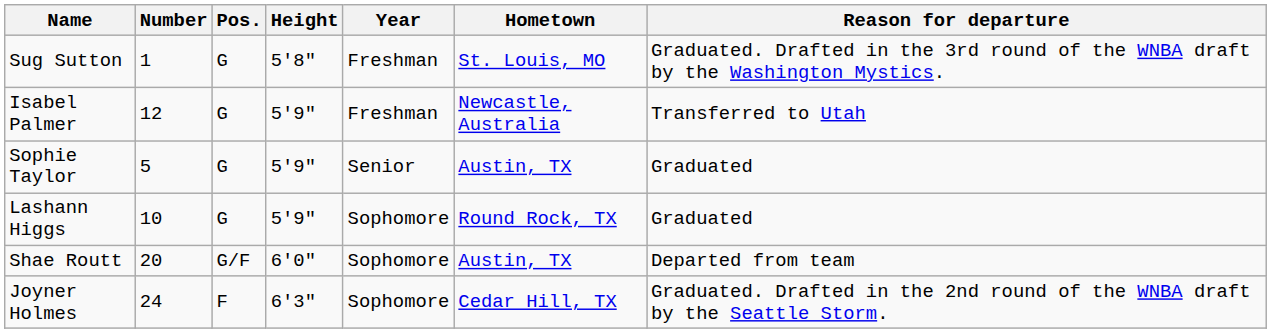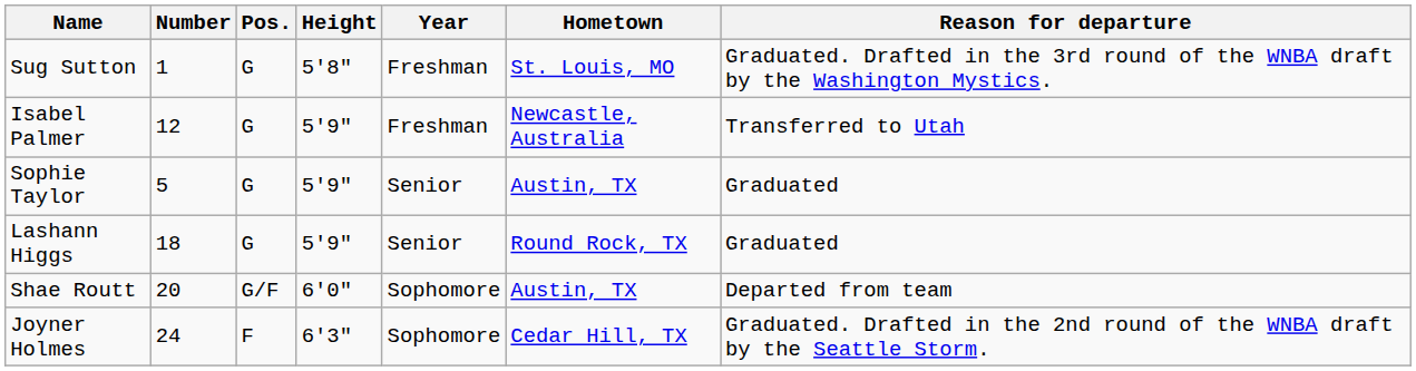Lashann Higgs | Number: 10 -> 18
Lashann Higgs | Year: Sophomore -> Senior
